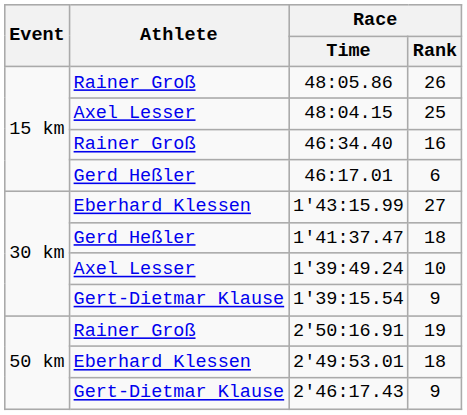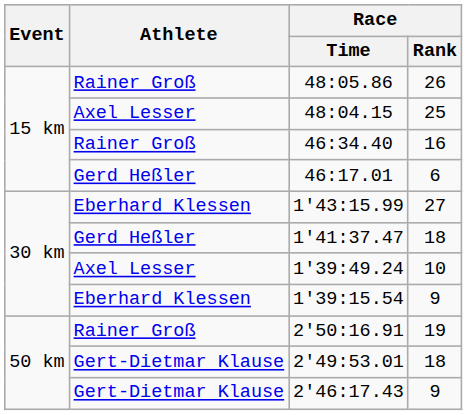1'39:15.54 | Athlete: Gert-Dietmar Klause -> Eberhard Klessen
2'49:53.01 | Athlete: Eberhard Klessen -> Gert-Dietmar Klause
